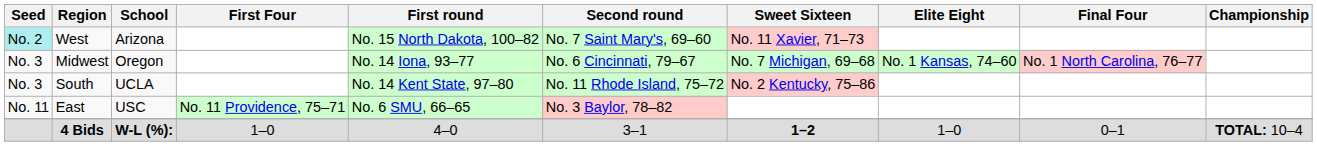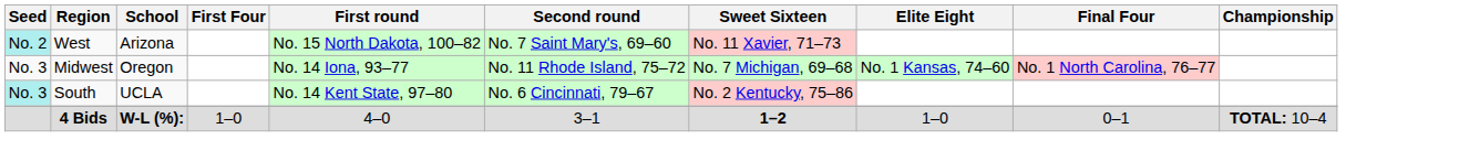Midwest | Second round: No. 6 Cincinnati, 79–67 -> No. 11 Rhode Island, 75–72
South | Seed: no background -> paleturquoise background
South | Second round: No. 11 Rhode Island, 75–72 -> No. 6 Cincinnati, 79–67
- row: No. 11 | East | USC | No. 11 Providence, 75–71 | No. 6 SMU, 66–65 | No. 3 Baylor, 78–82
